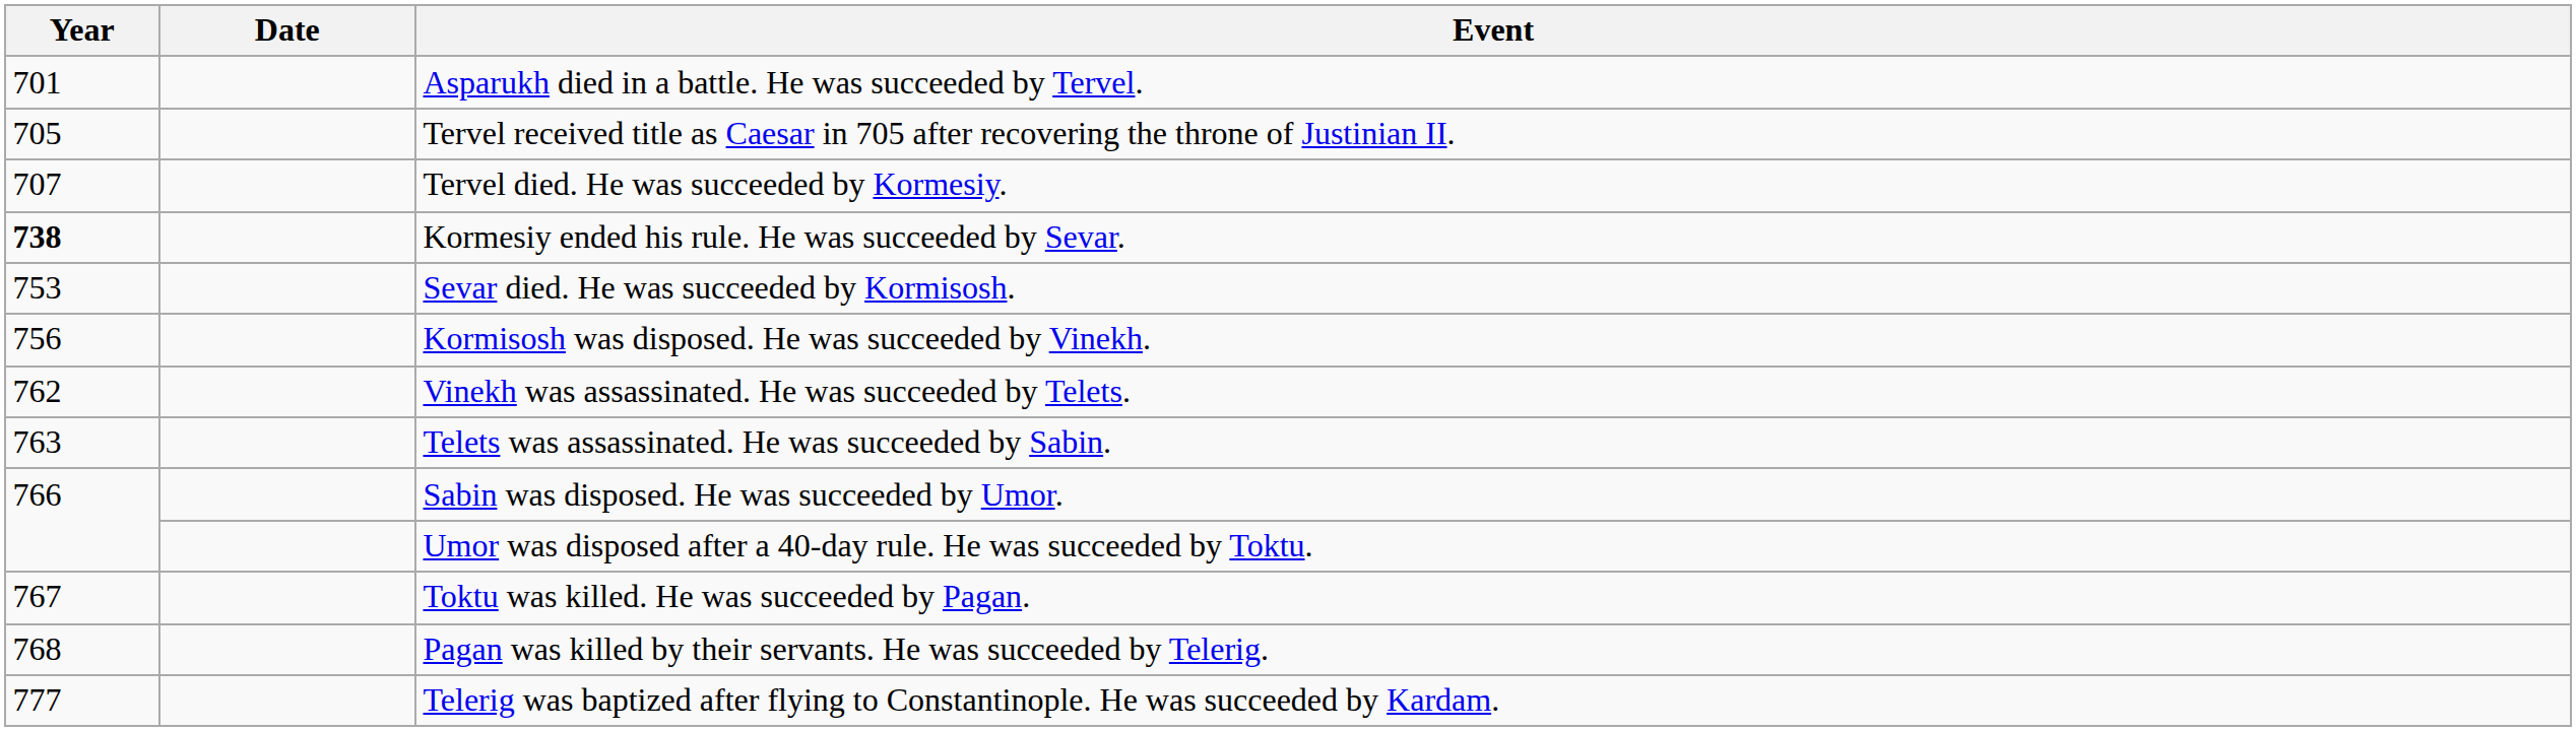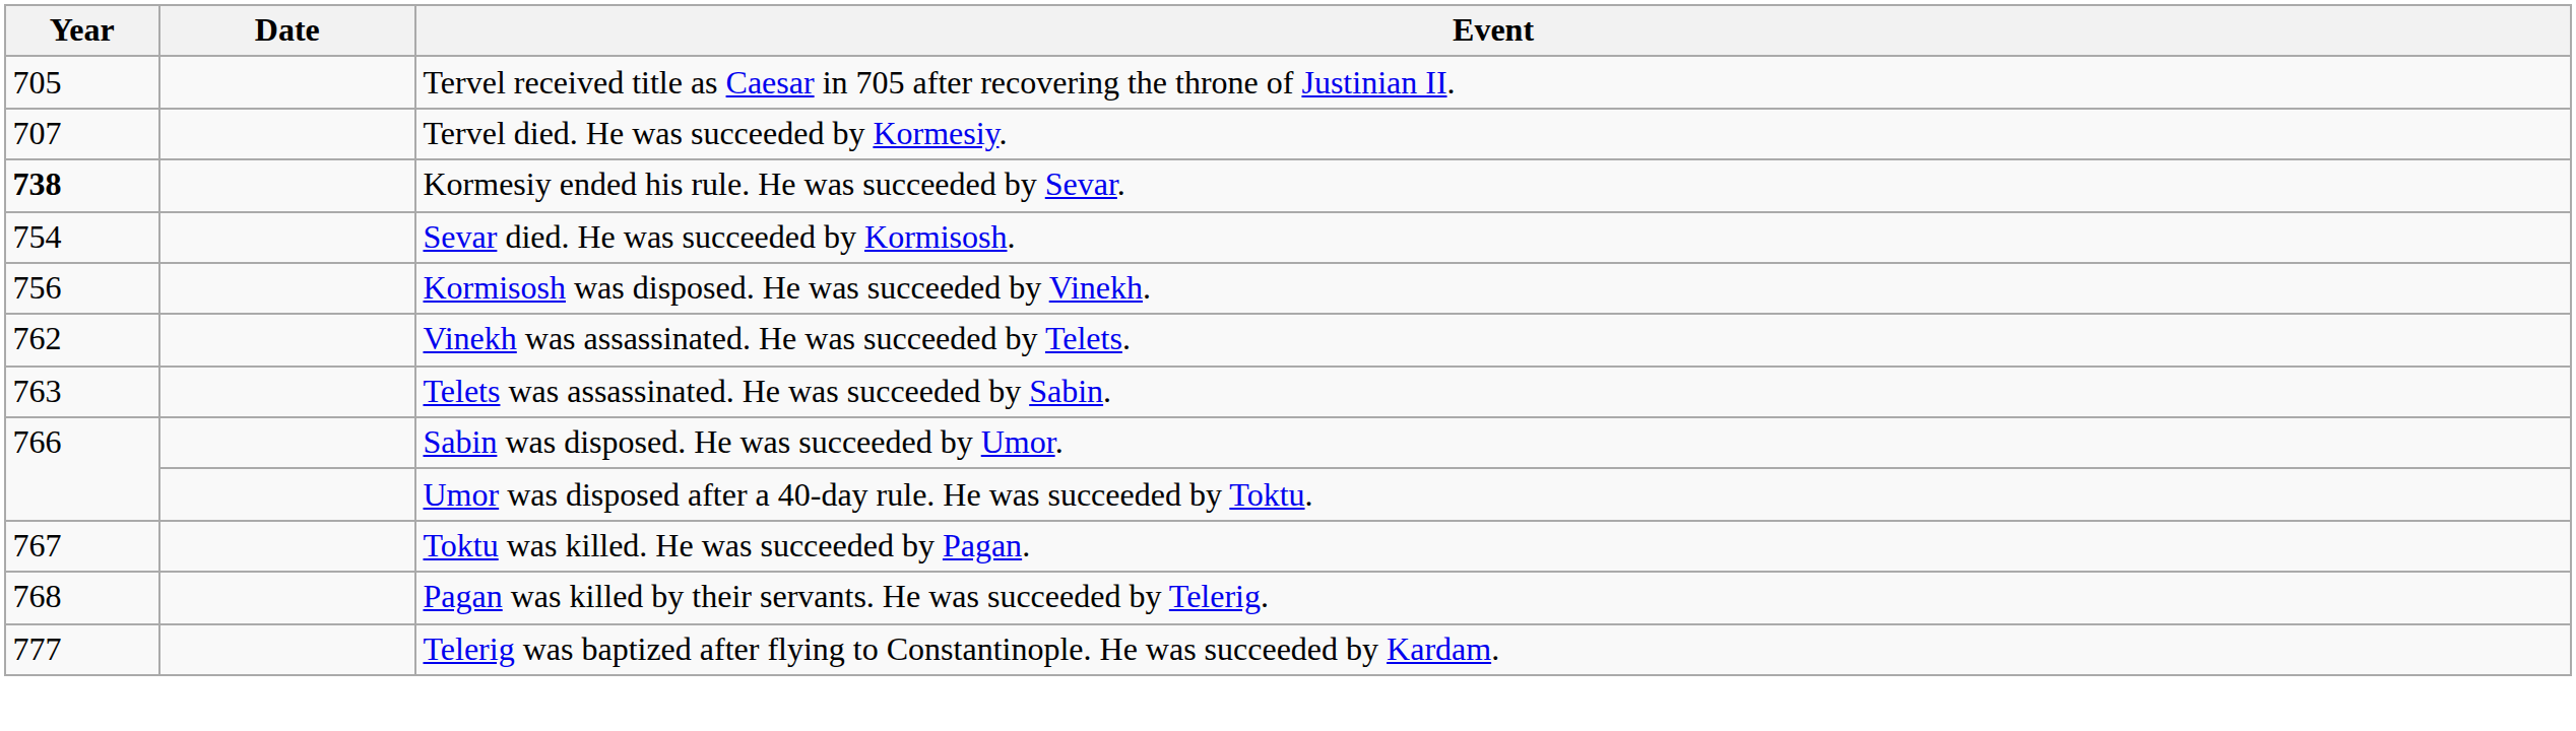- row: 701 | Asparukh died in a battle. He was succeeded by Tervel.
Sevar died. He was succeeded by Kormisosh. | Year: 753 -> 754
